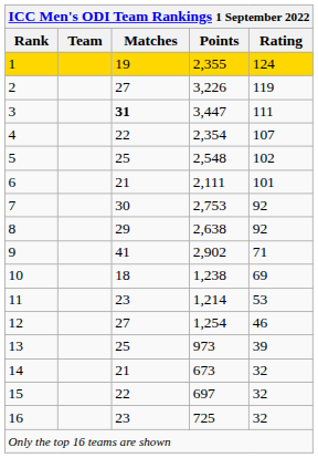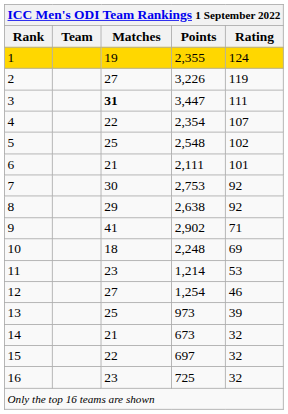10 | Points: 1,238 -> 2,248
